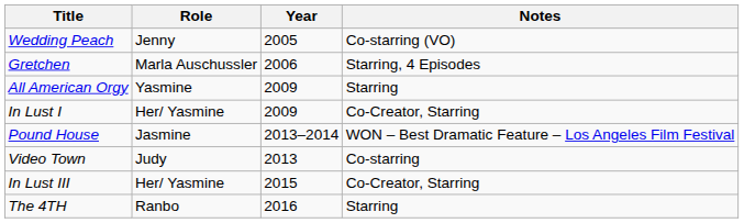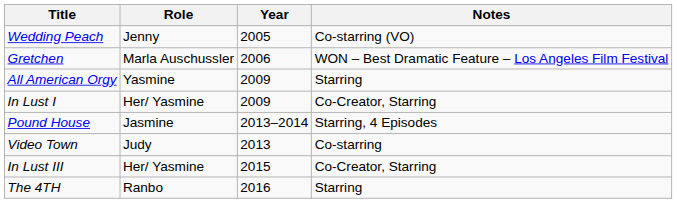Gretchen | Notes: Starring, 4 Episodes -> WON – Best Dramatic Feature – Los Angeles Film Festival
Pound House | Notes: WON – Best Dramatic Feature – Los Angeles Film Festival -> Starring, 4 Episodes
